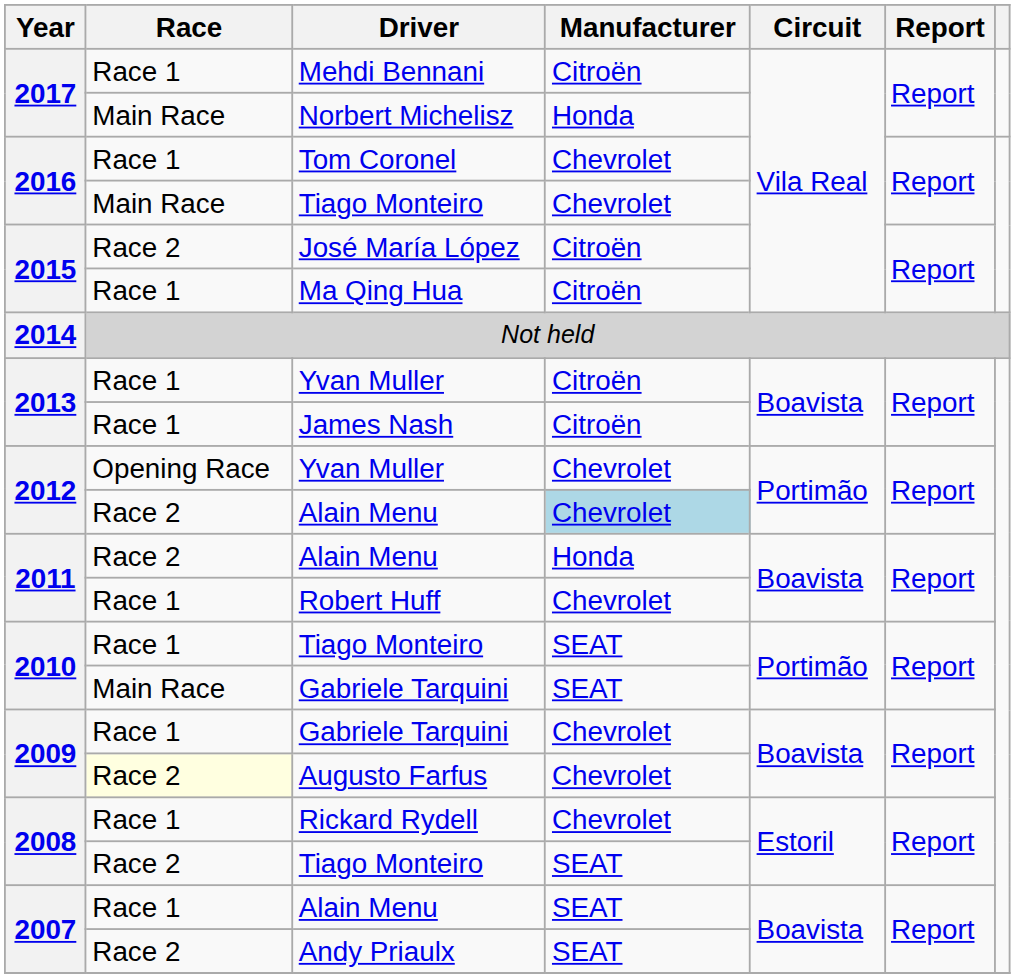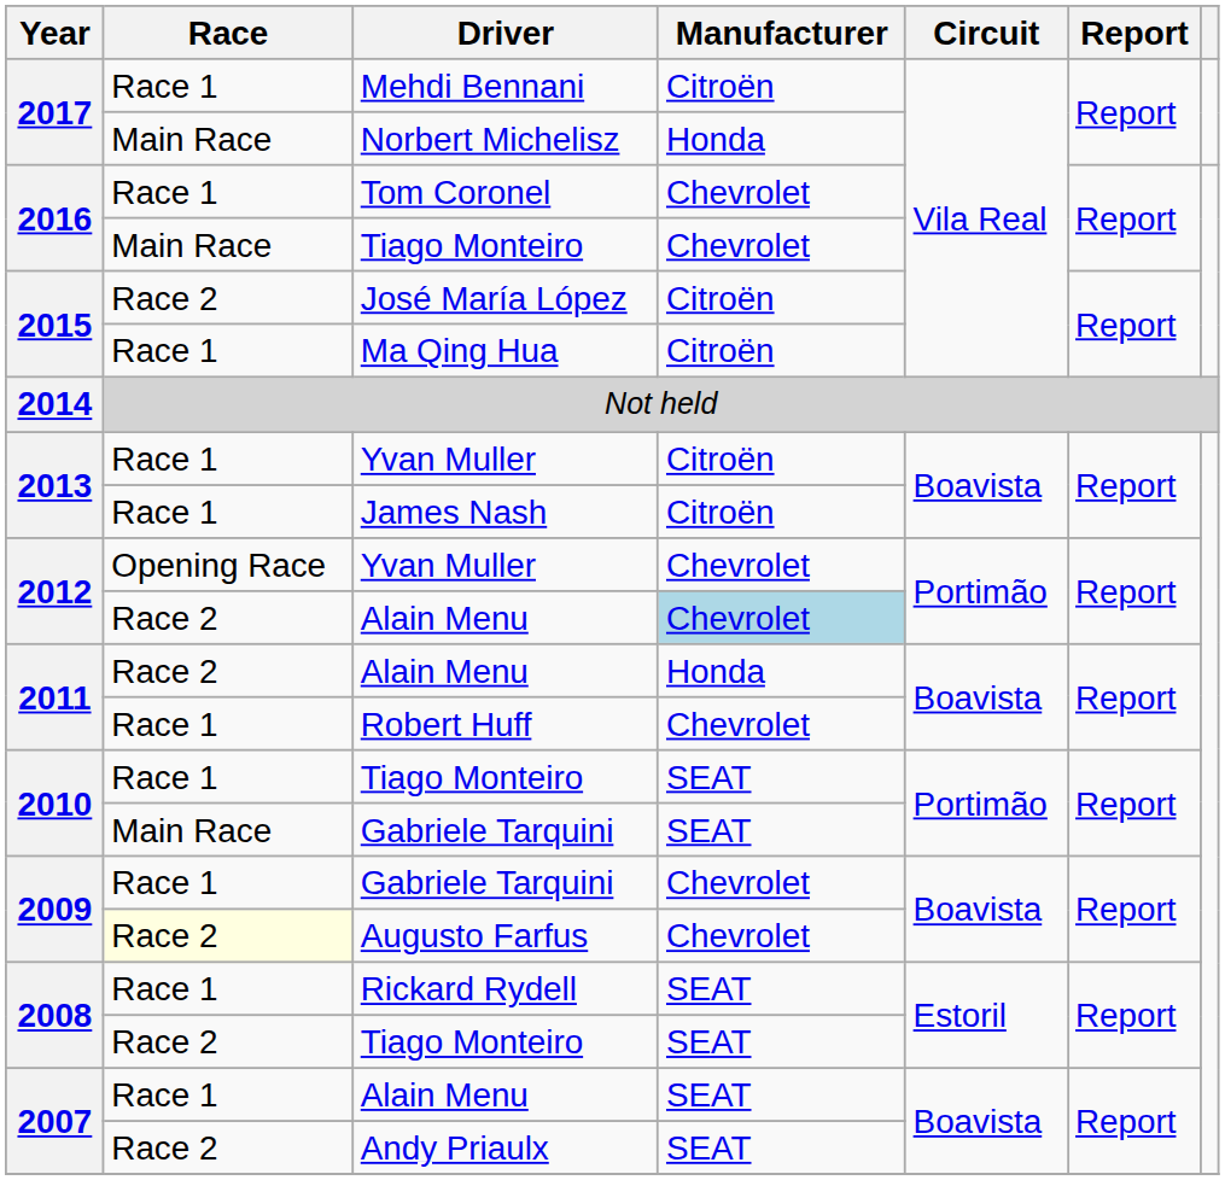Rickard Rydell | Manufacturer: Chevrolet -> SEAT
